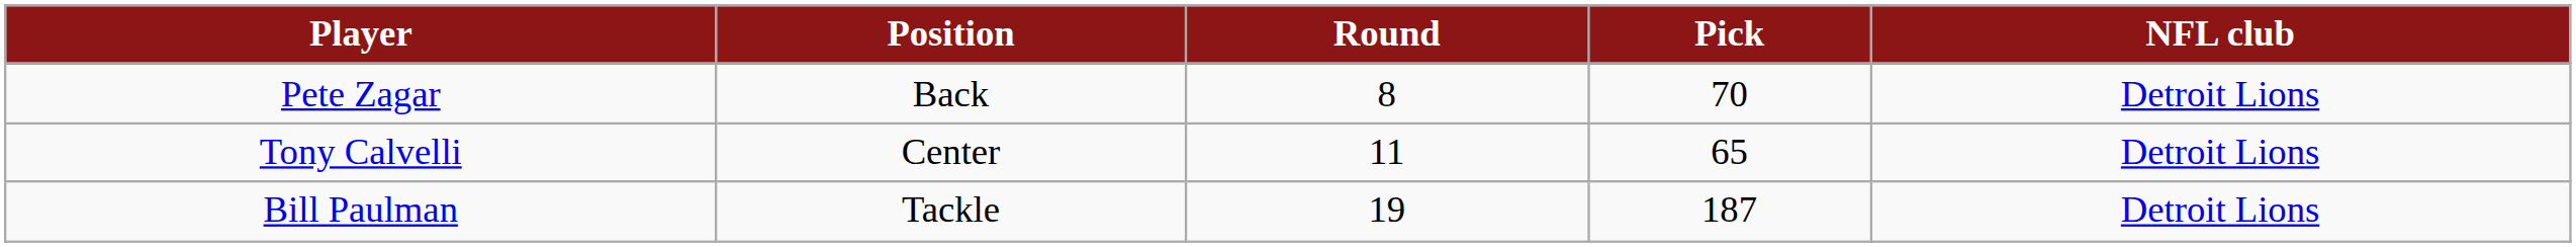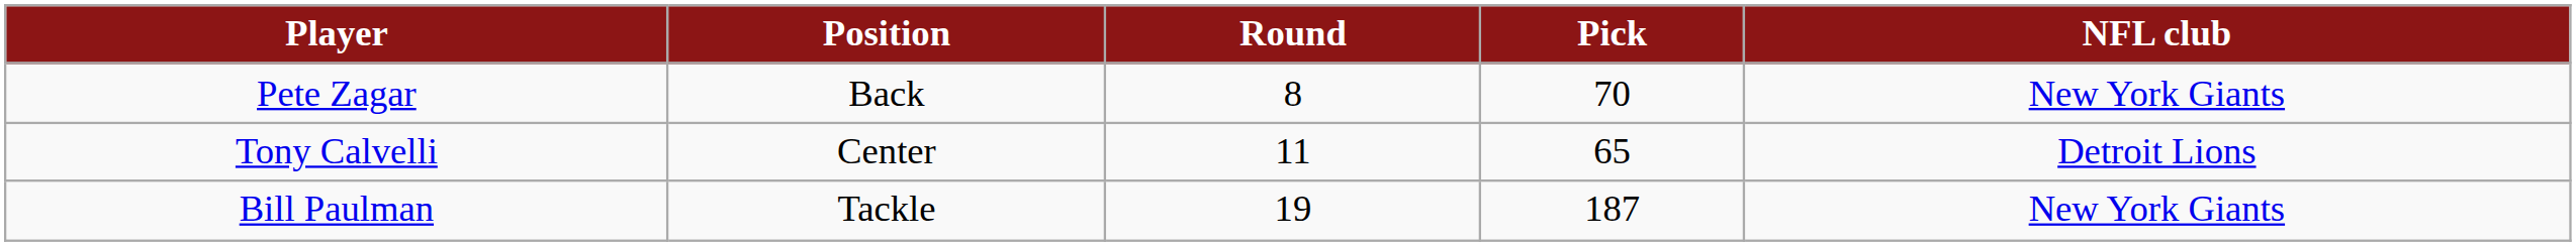Pete Zagar | NFL club: Detroit Lions -> New York Giants
Bill Paulman | NFL club: Detroit Lions -> New York Giants
